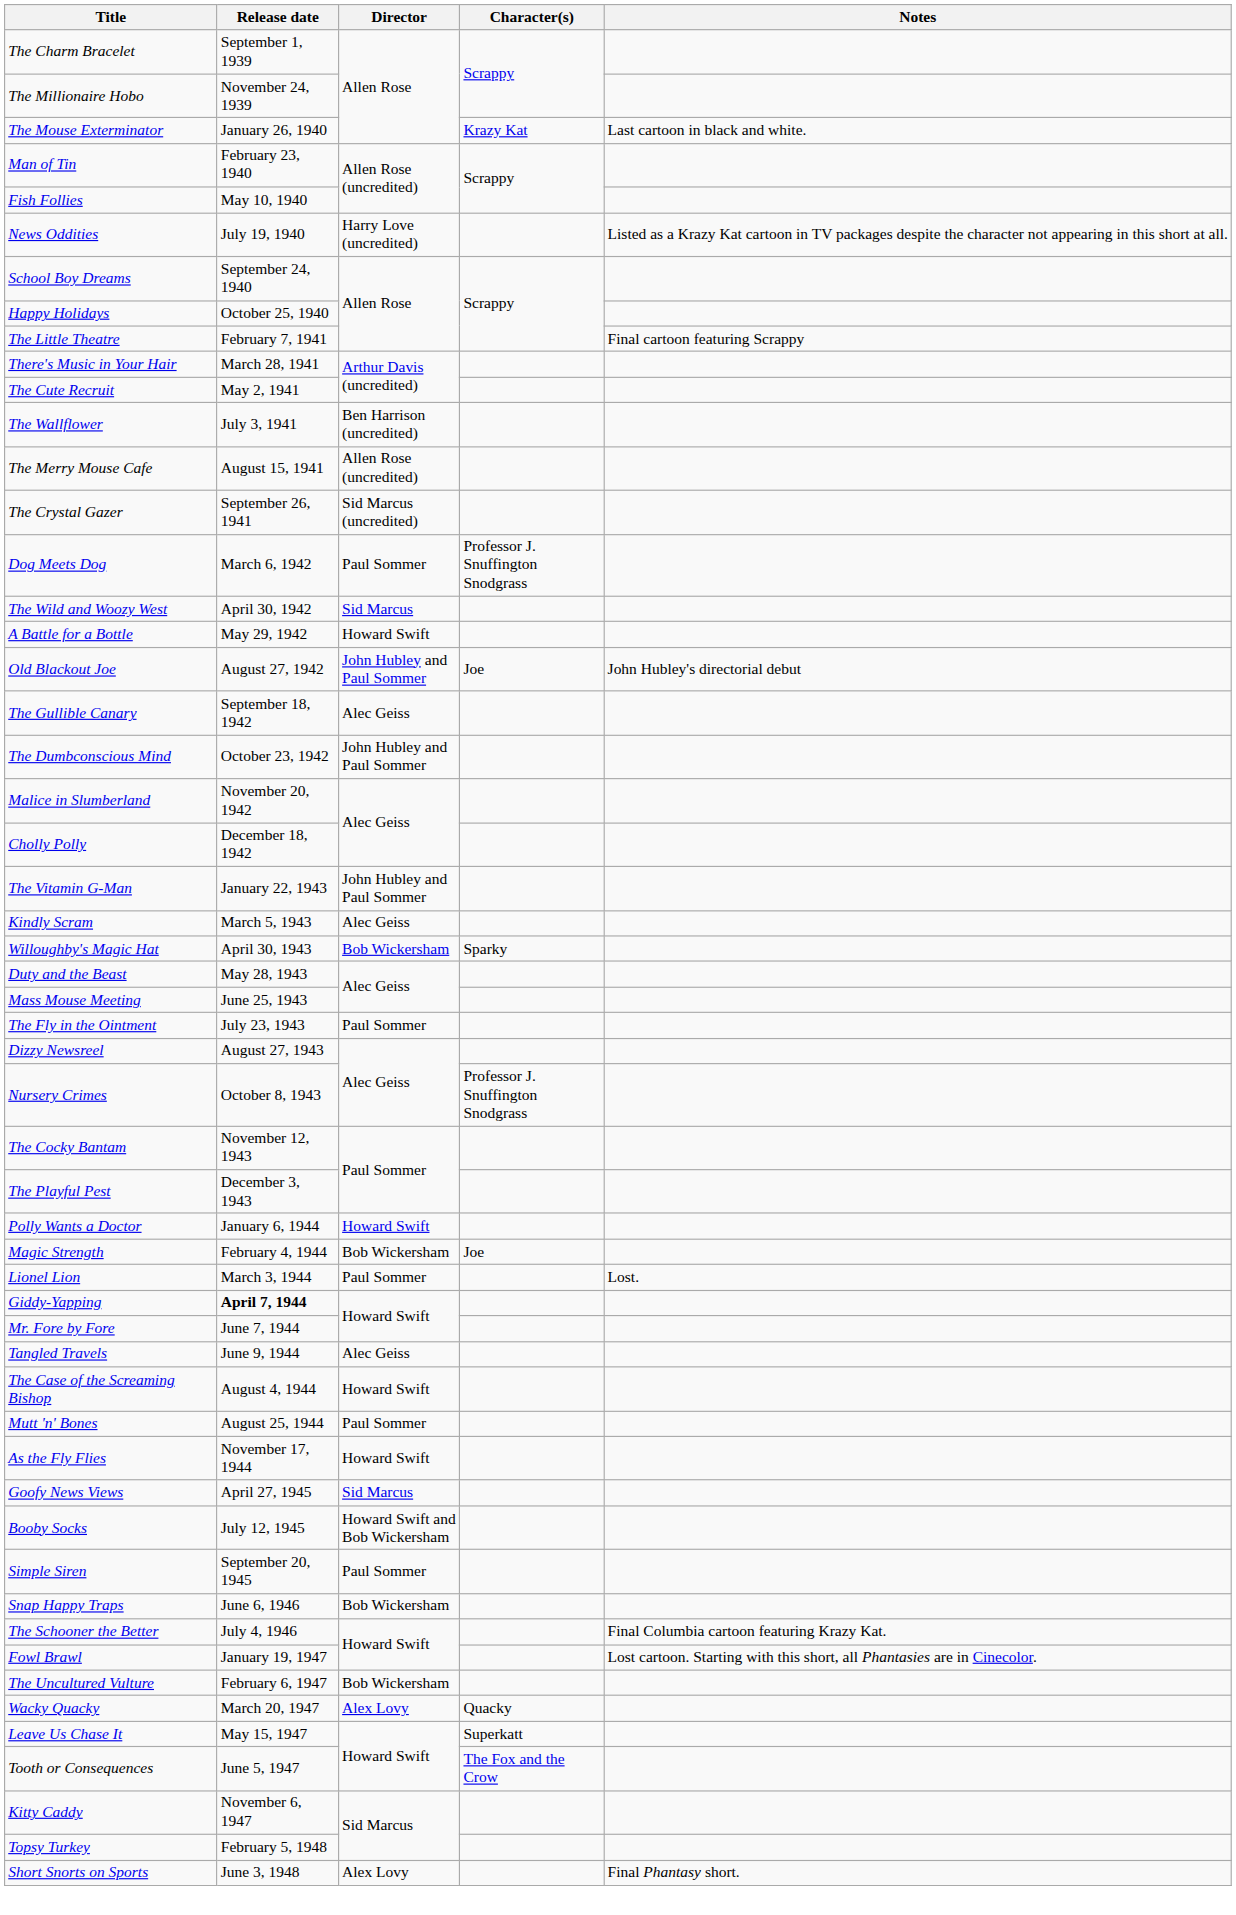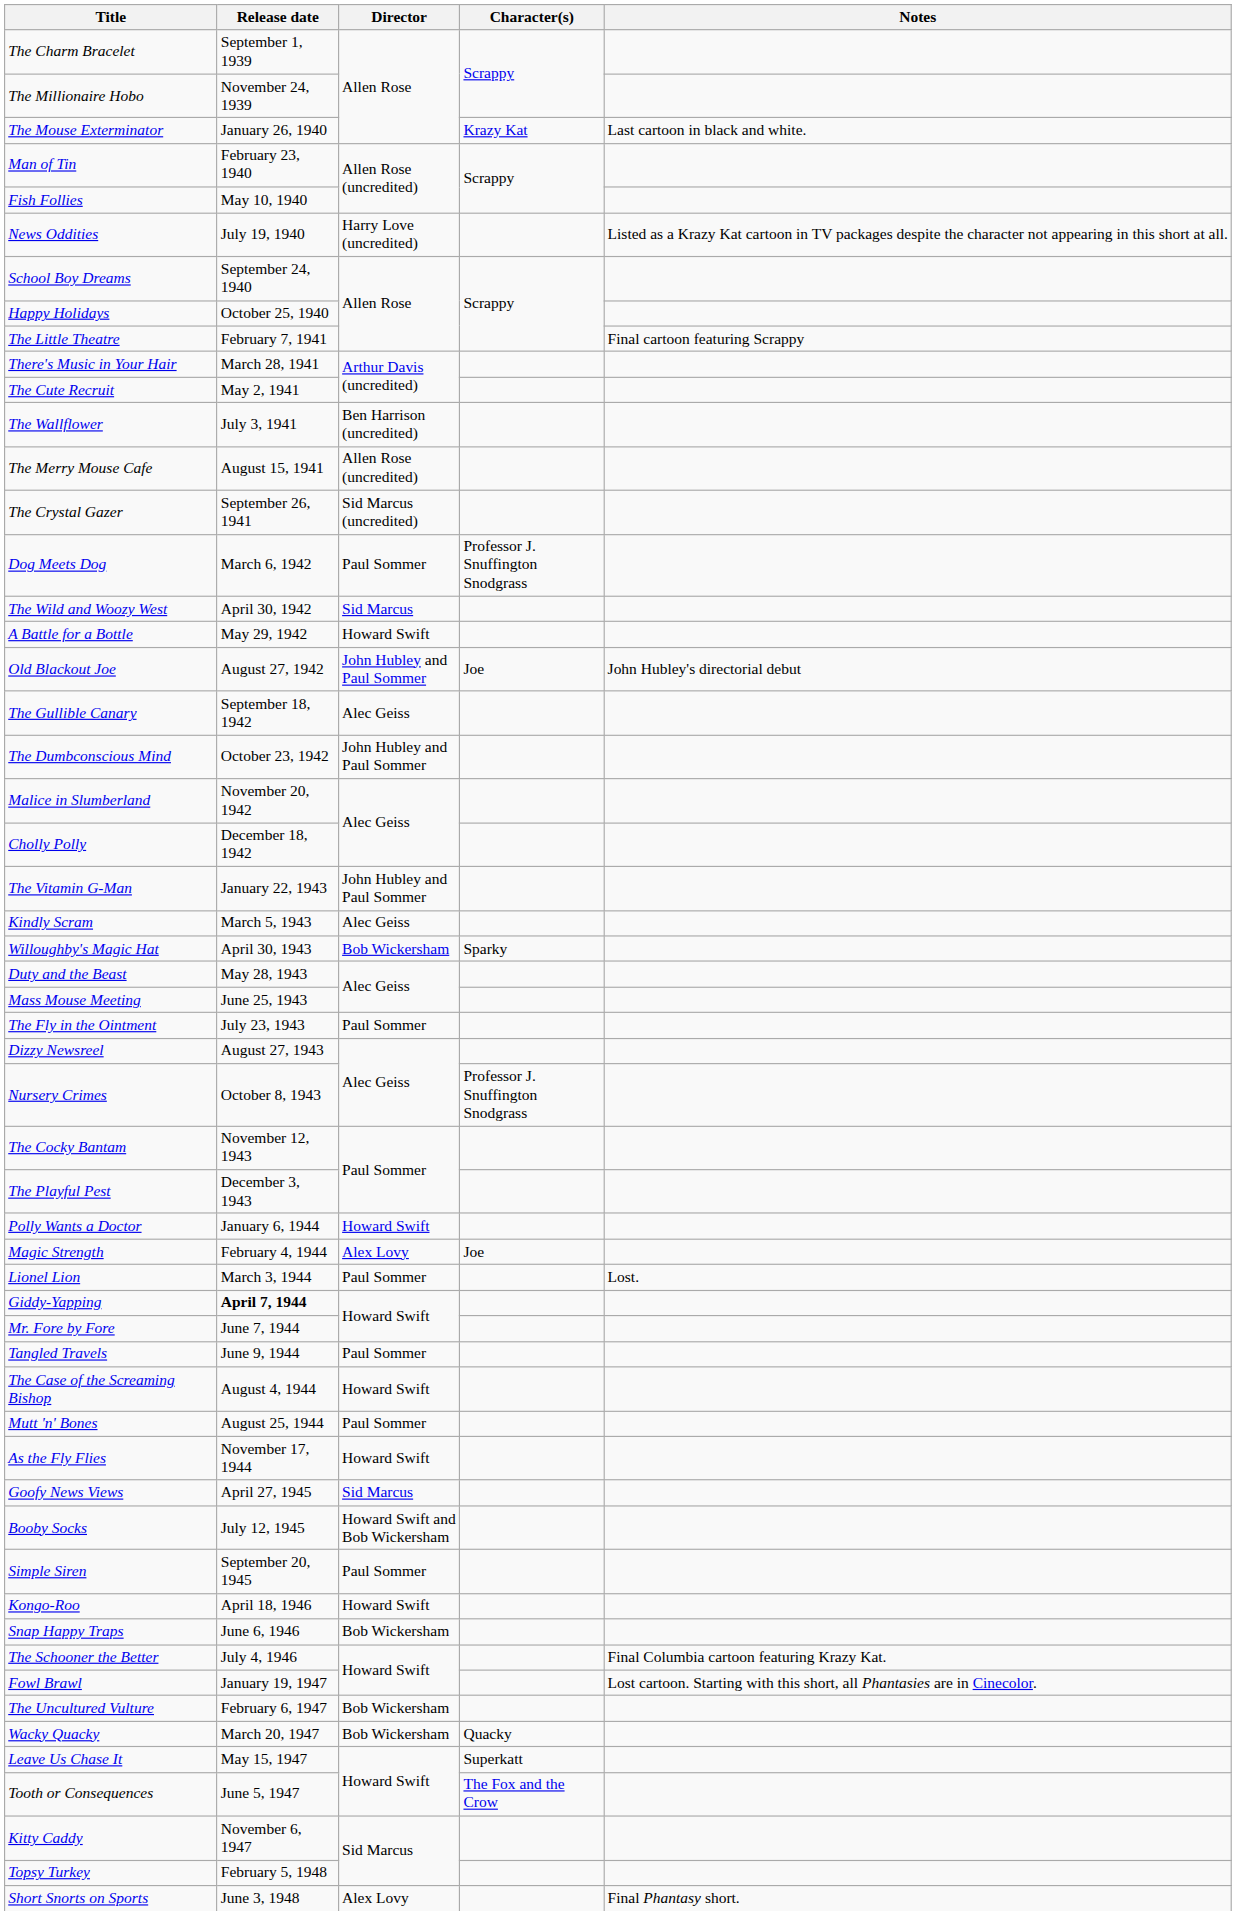Magic Strength | Director: Bob Wickersham -> Alex Lovy
Tangled Travels | Director: Alec Geiss -> Paul Sommer
+ row: Kongo-Roo | April 18, 1946 | Howard Swift
Wacky Quacky | Director: Alex Lovy -> Bob Wickersham
